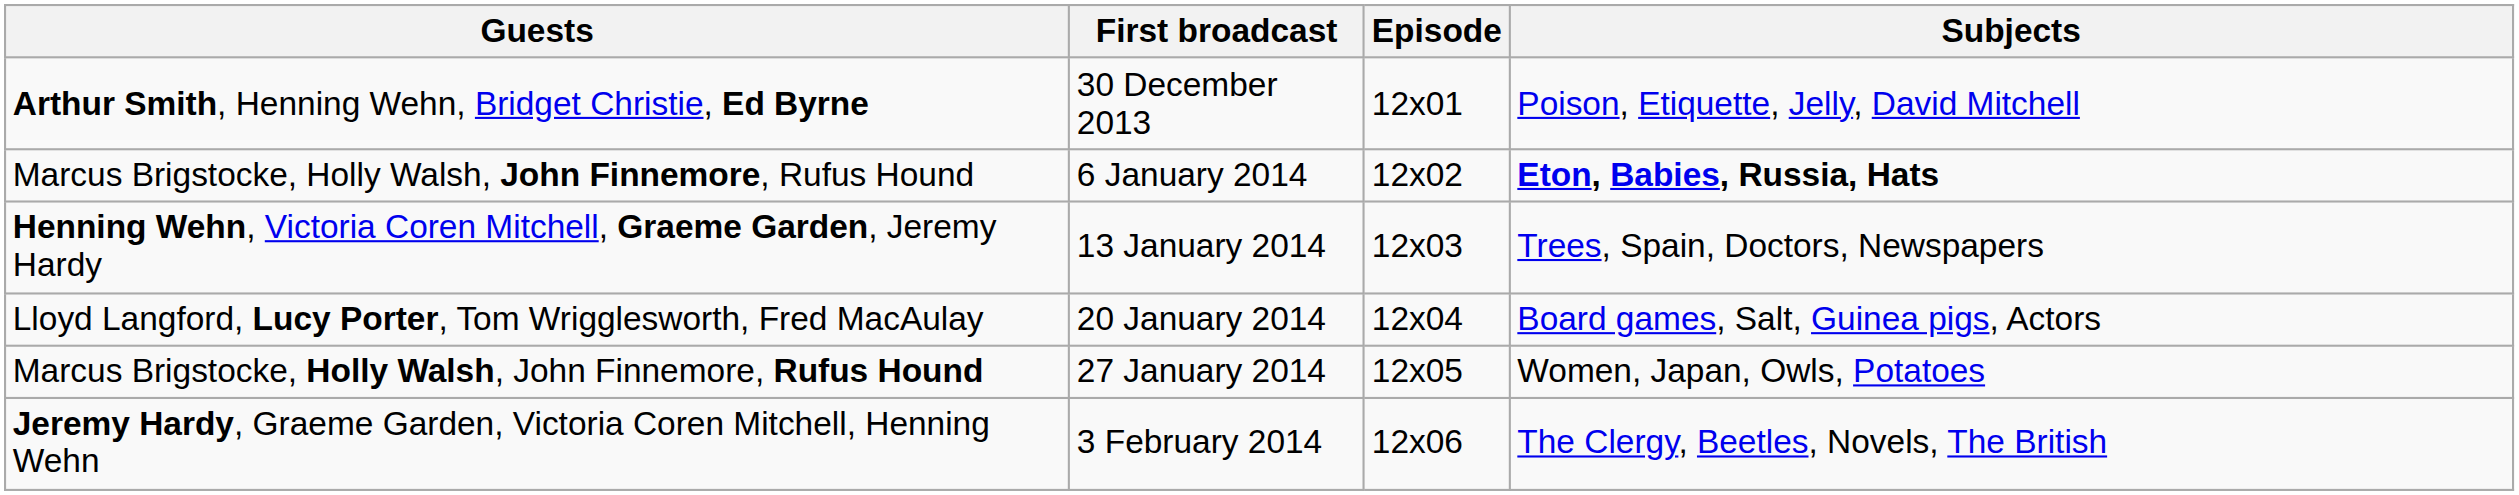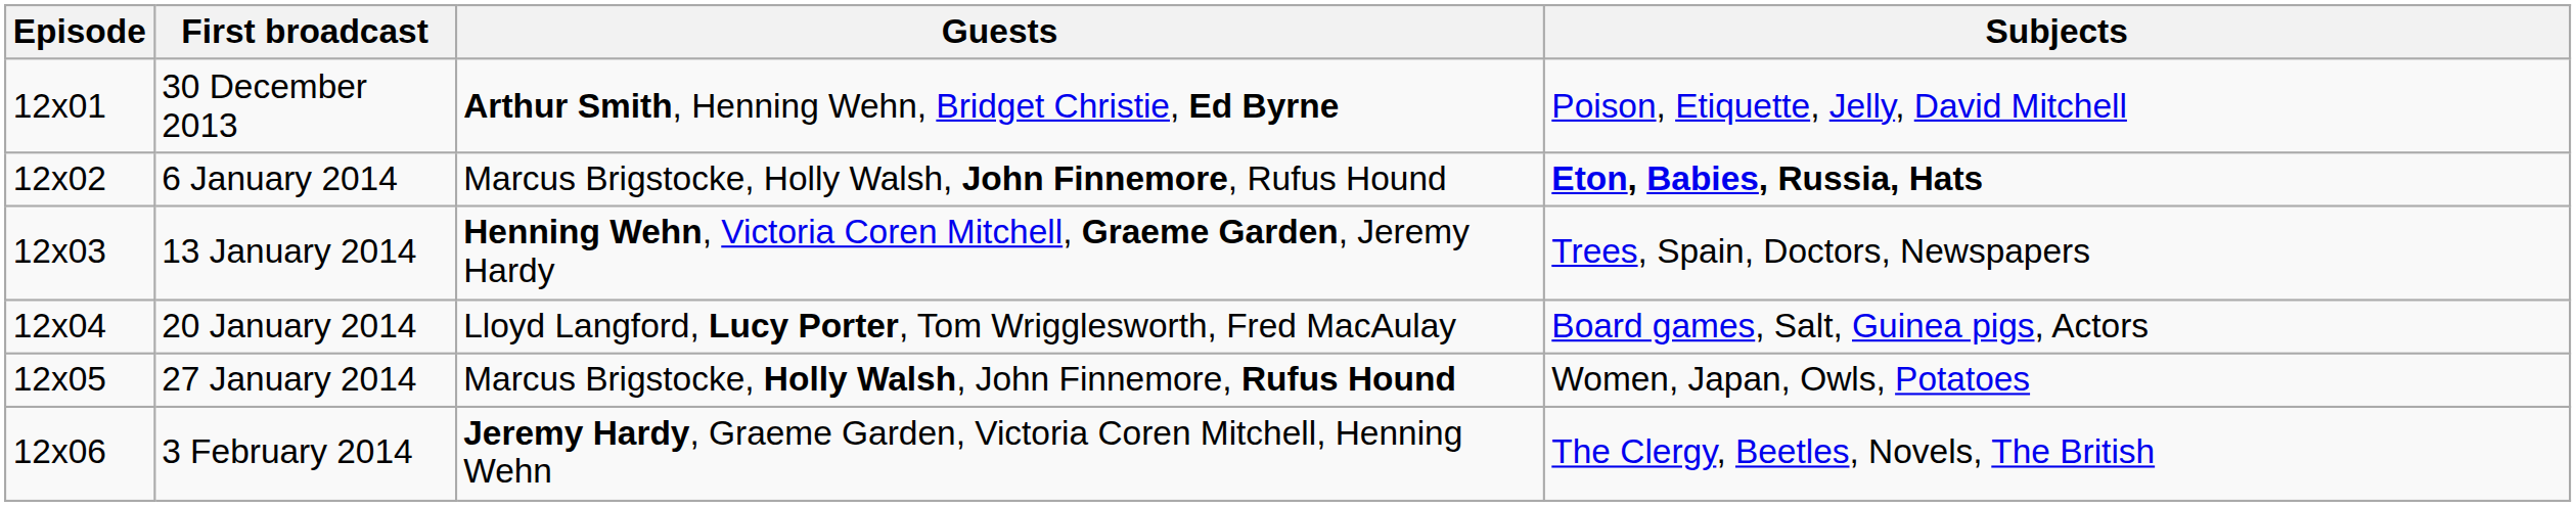columns swapped: Episode <-> Guests
